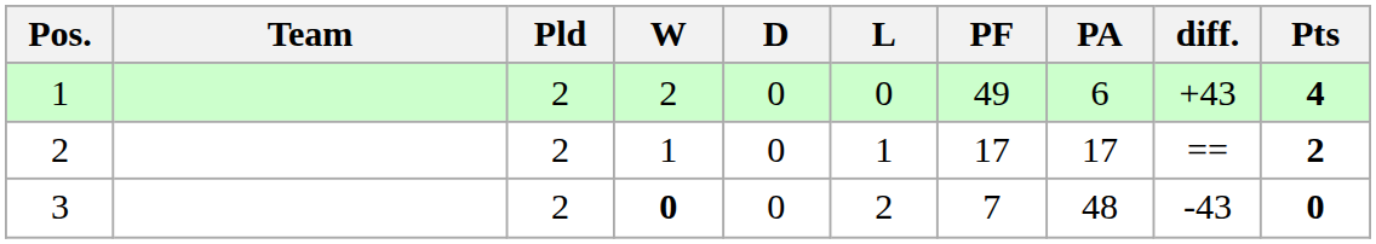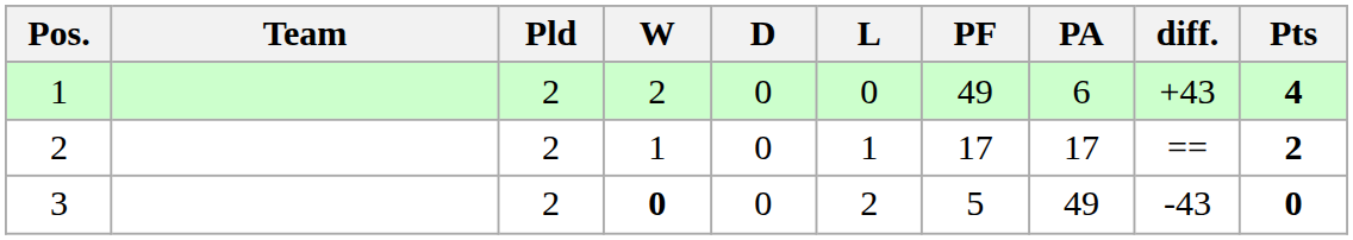3 | PF: 7 -> 5
3 | PA: 48 -> 49
